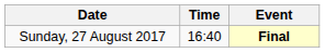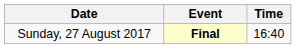columns swapped: Time <-> Event
